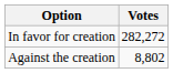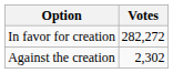Against the creation | Votes: 8,802 -> 2,302
